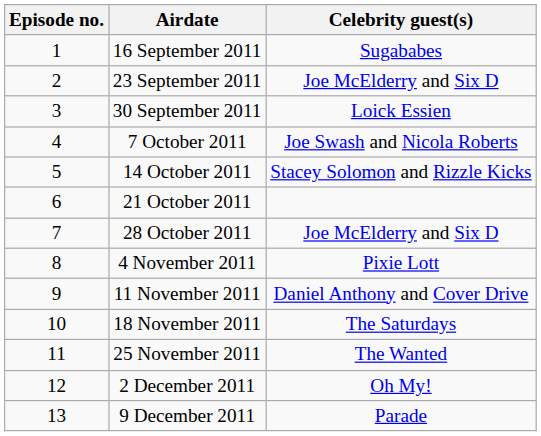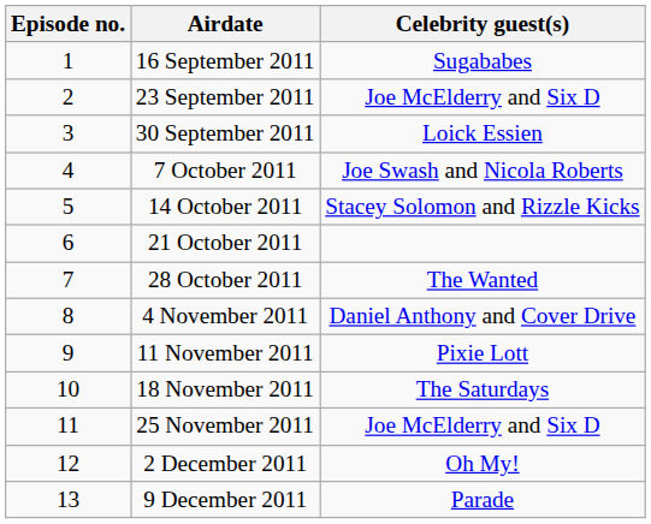28 October 2011 | Celebrity guest(s): Joe McElderry and Six D -> The Wanted
4 November 2011 | Celebrity guest(s): Pixie Lott -> Daniel Anthony and Cover Drive
11 November 2011 | Celebrity guest(s): Daniel Anthony and Cover Drive -> Pixie Lott
25 November 2011 | Celebrity guest(s): The Wanted -> Joe McElderry and Six D
